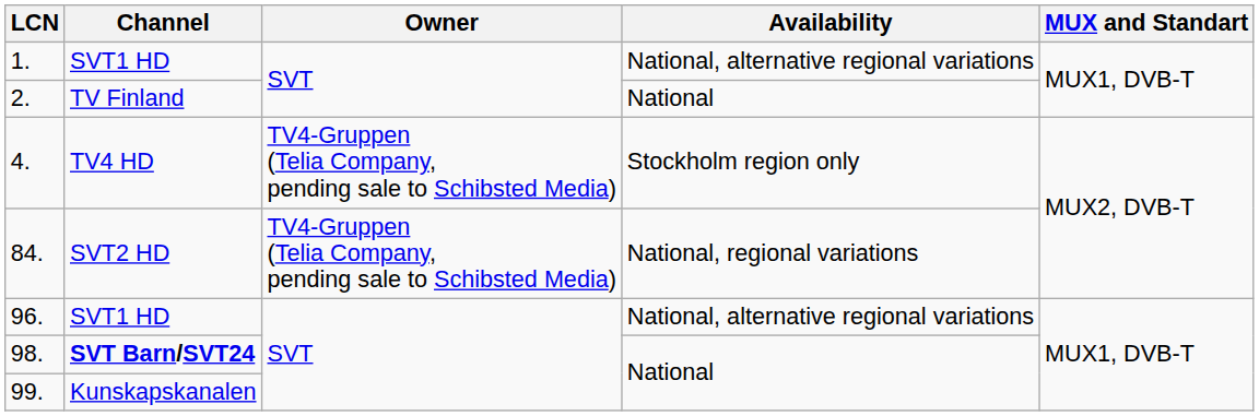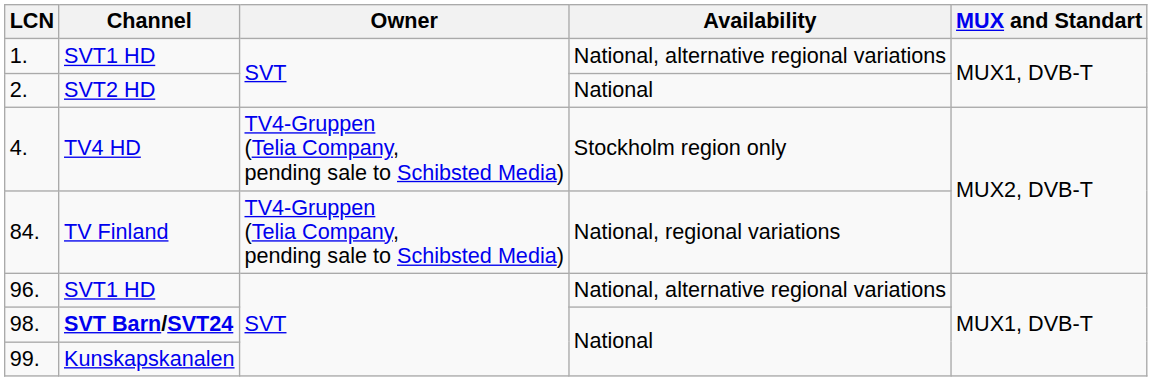2. | Channel: TV Finland -> SVT2 HD
84. | Channel: SVT2 HD -> TV Finland
